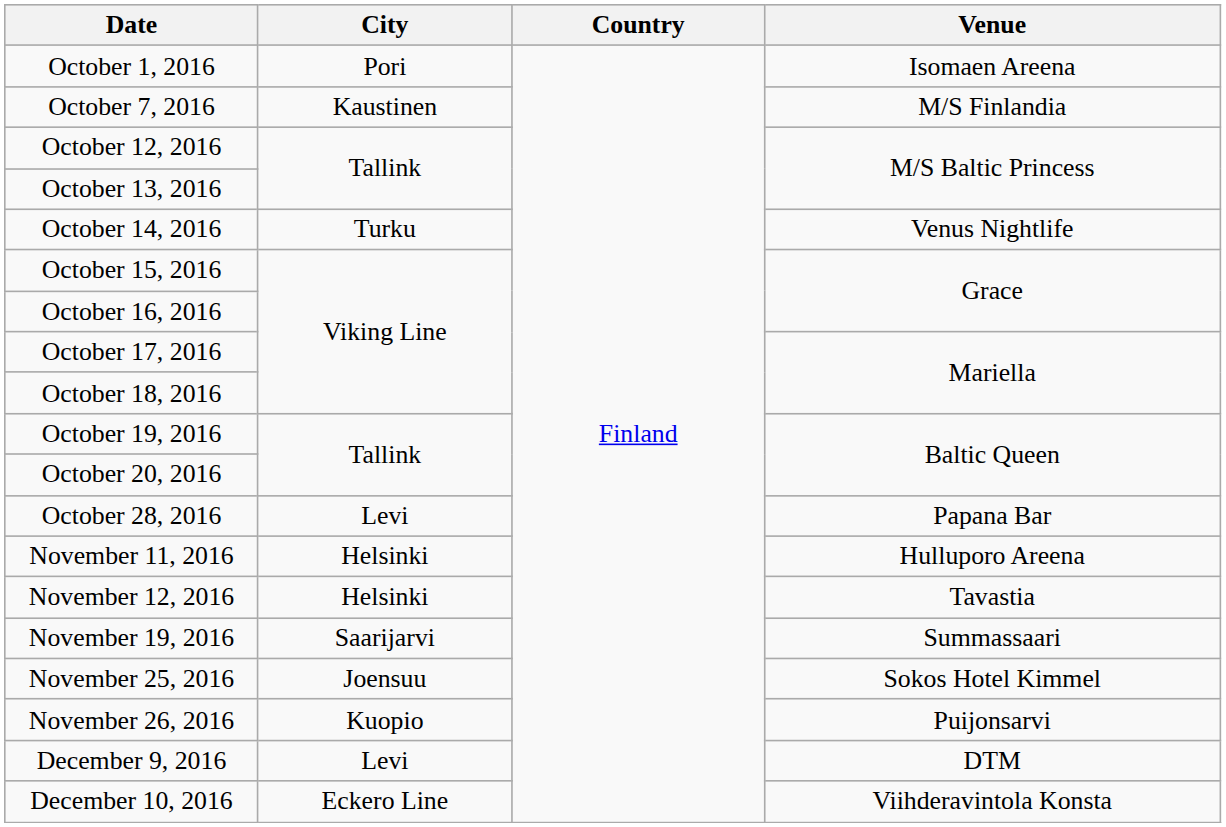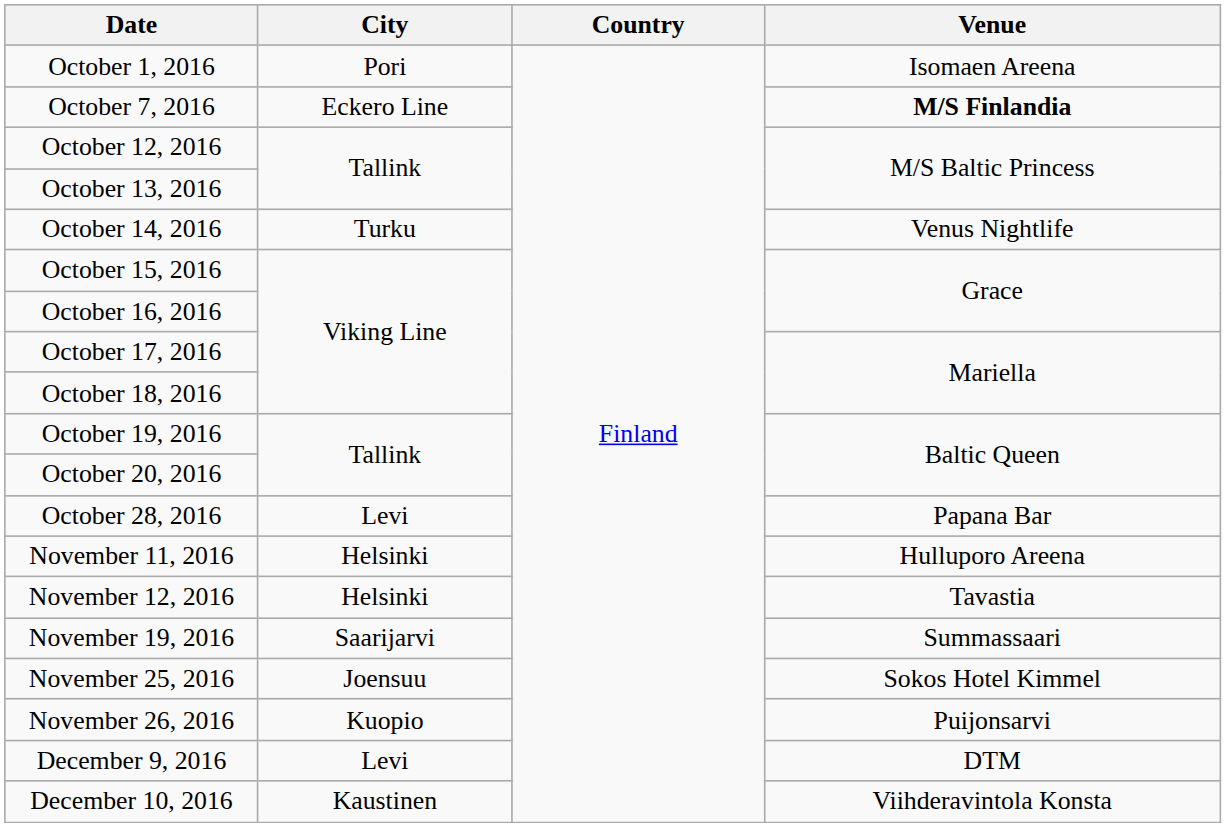October 7, 2016 | City: Kaustinen -> Eckero Line
October 7, 2016 | Venue: normal -> bold
December 10, 2016 | City: Eckero Line -> Kaustinen
